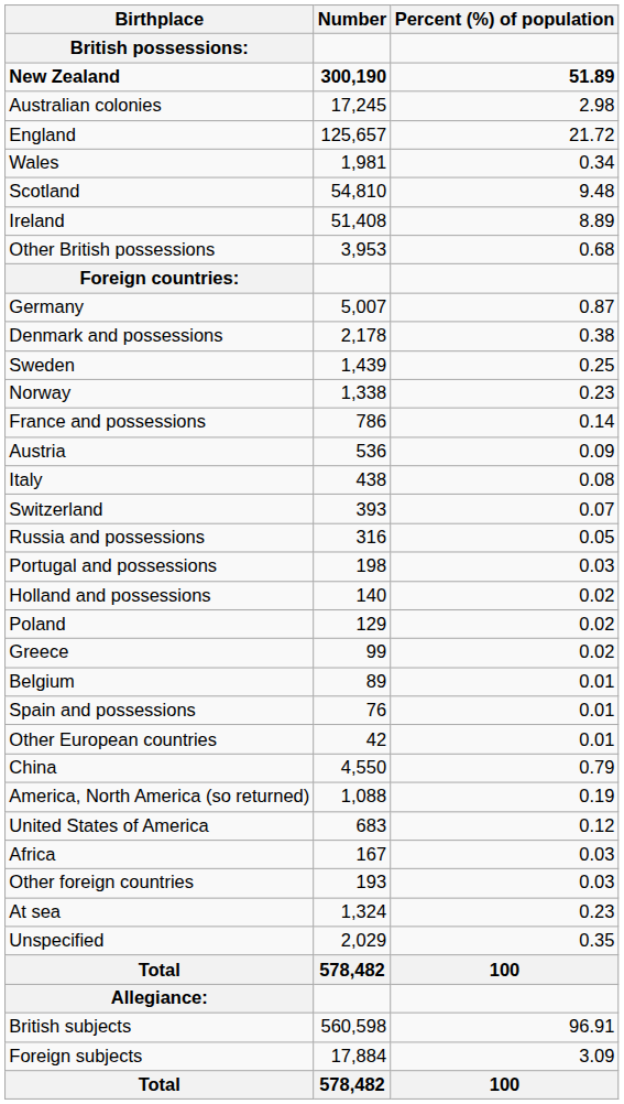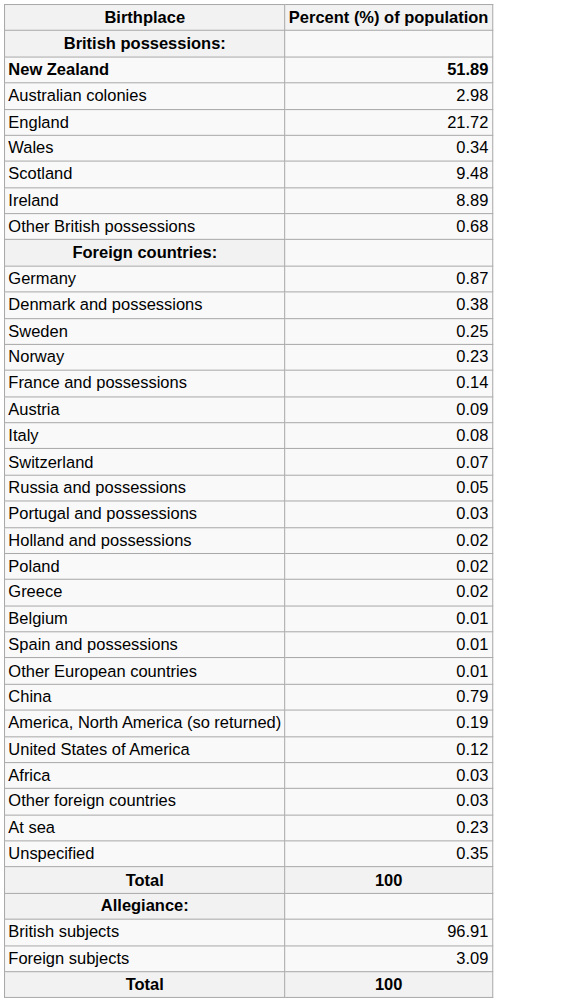- column: Number | 300,190 | 17,245 | 125,657 | 1,981 | 54,810 | 51,408 | 3,953 | 5,007 | 2,178 | 1,439 | 1,338 | 786 | 536 | 438 | 393 | 316 | 198 | 140 | 129 | 99 | 89 | 76 | 42 | 4,550 | 1,088 | 683 | 167 | 193 | 1,324 | 2,029 | 578,482 | 560,598 | 17,884 | 578,482
